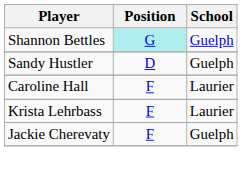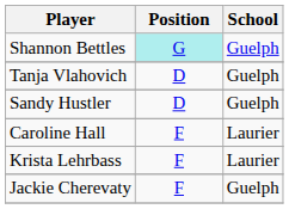+ row: Tanja Vlahovich | D | Guelph
